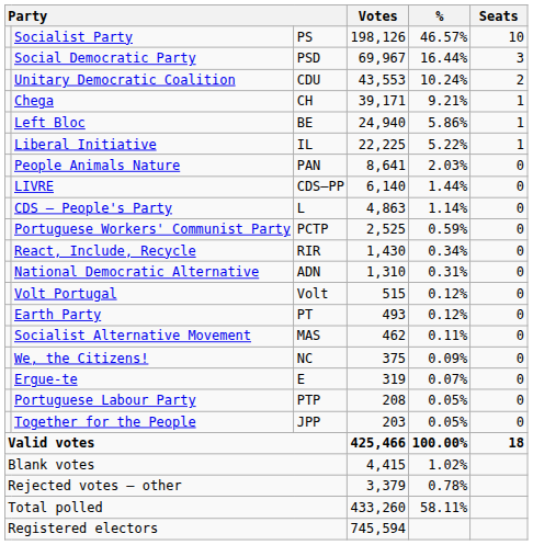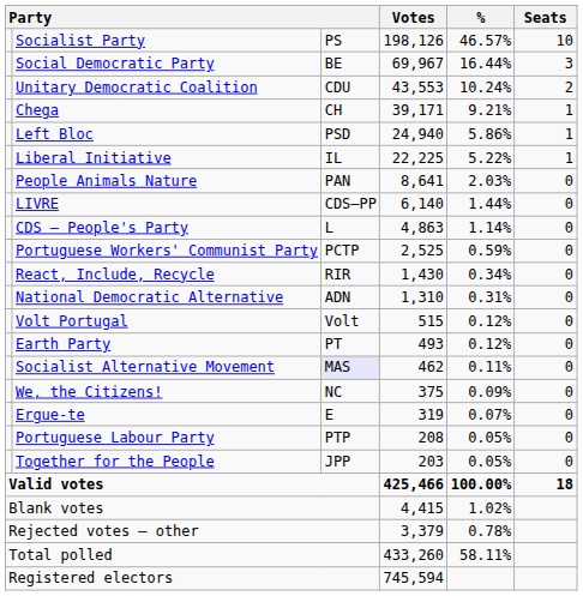Social Democratic Party | column 3: PSD -> BE
Left Bloc | column 3: BE -> PSD
Socialist Alternative Movement | column 3: no background -> lavender background
